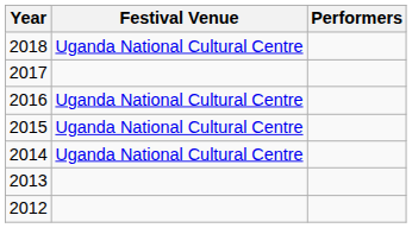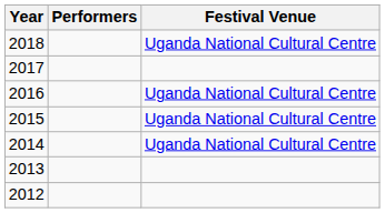columns swapped: Festival Venue <-> Performers
